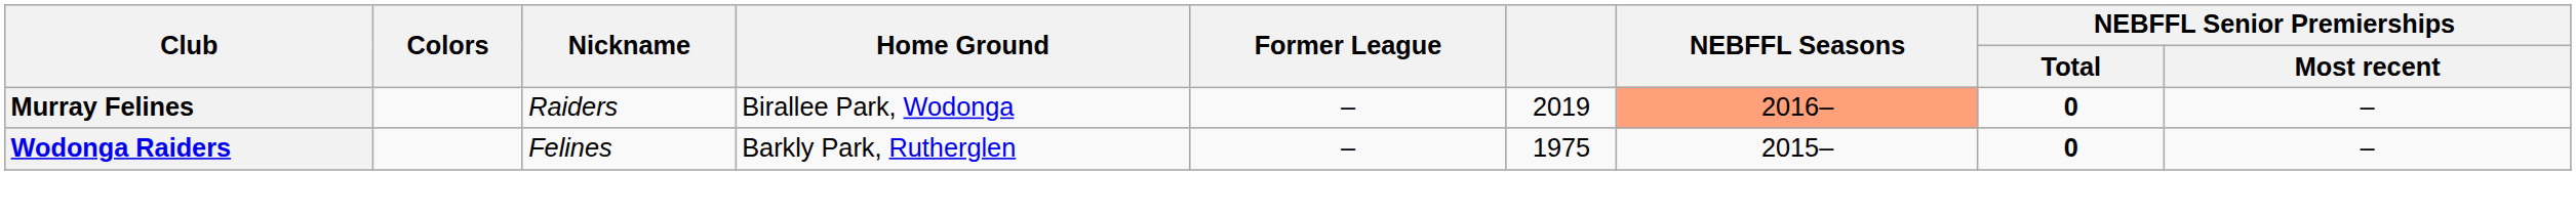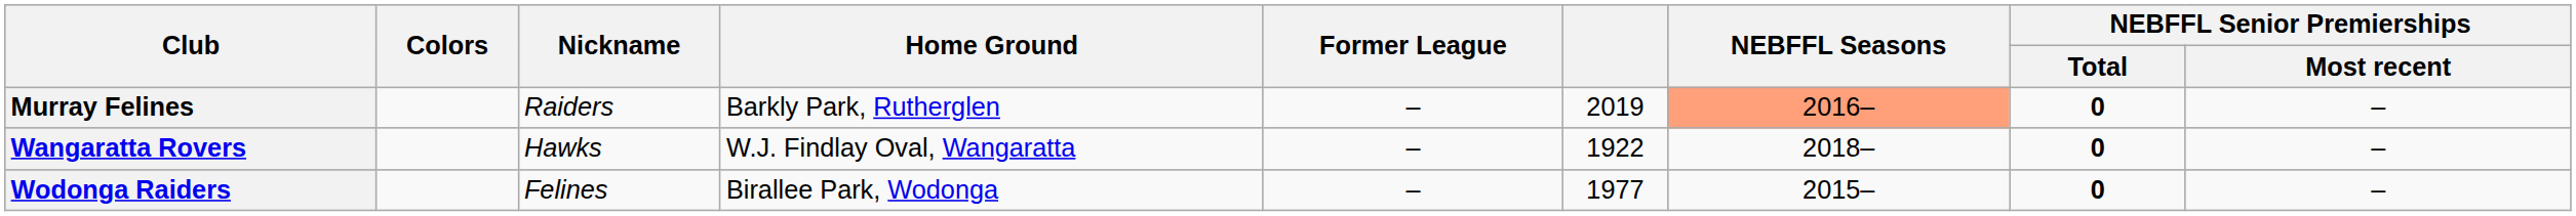Murray Felines | Home Ground: Birallee Park, Wodonga -> Barkly Park, Rutherglen
+ row: Wangaratta Rovers | Hawks | W.J. Findlay Oval, Wangaratta | – | 1922 | 2018– | 0 | –
Wodonga Raiders | Home Ground: Barkly Park, Rutherglen -> Birallee Park, Wodonga
Wodonga Raiders | column 6: 1975 -> 1977
